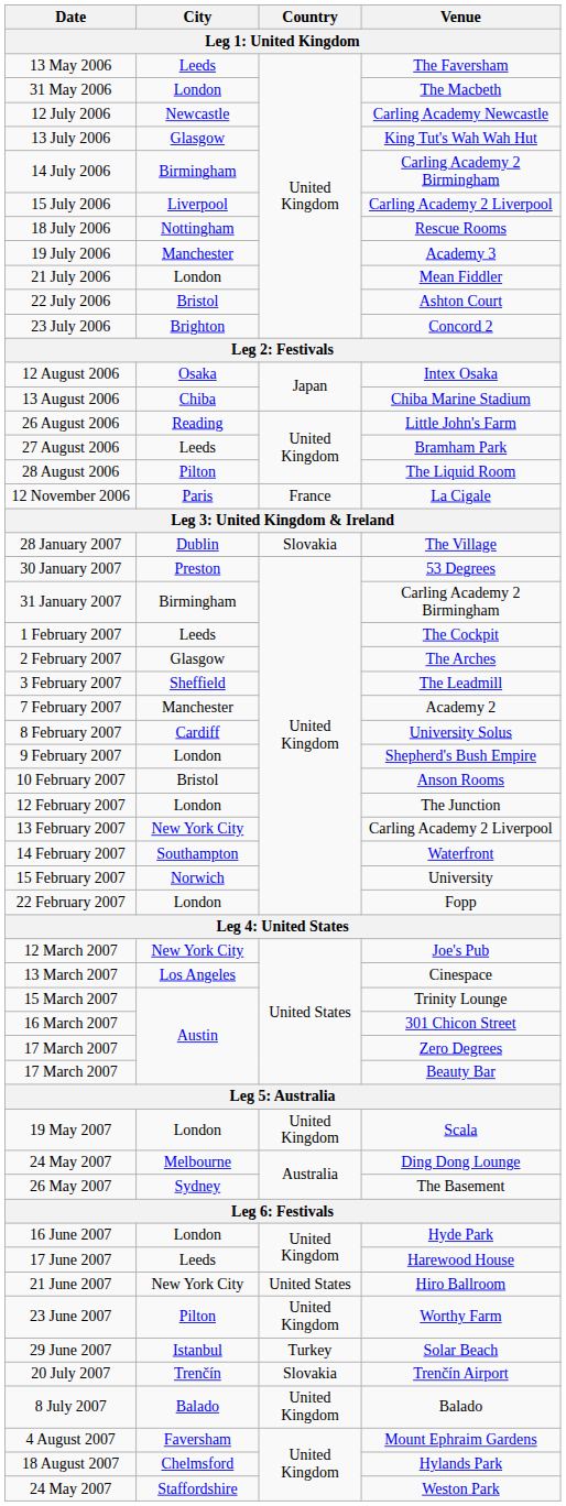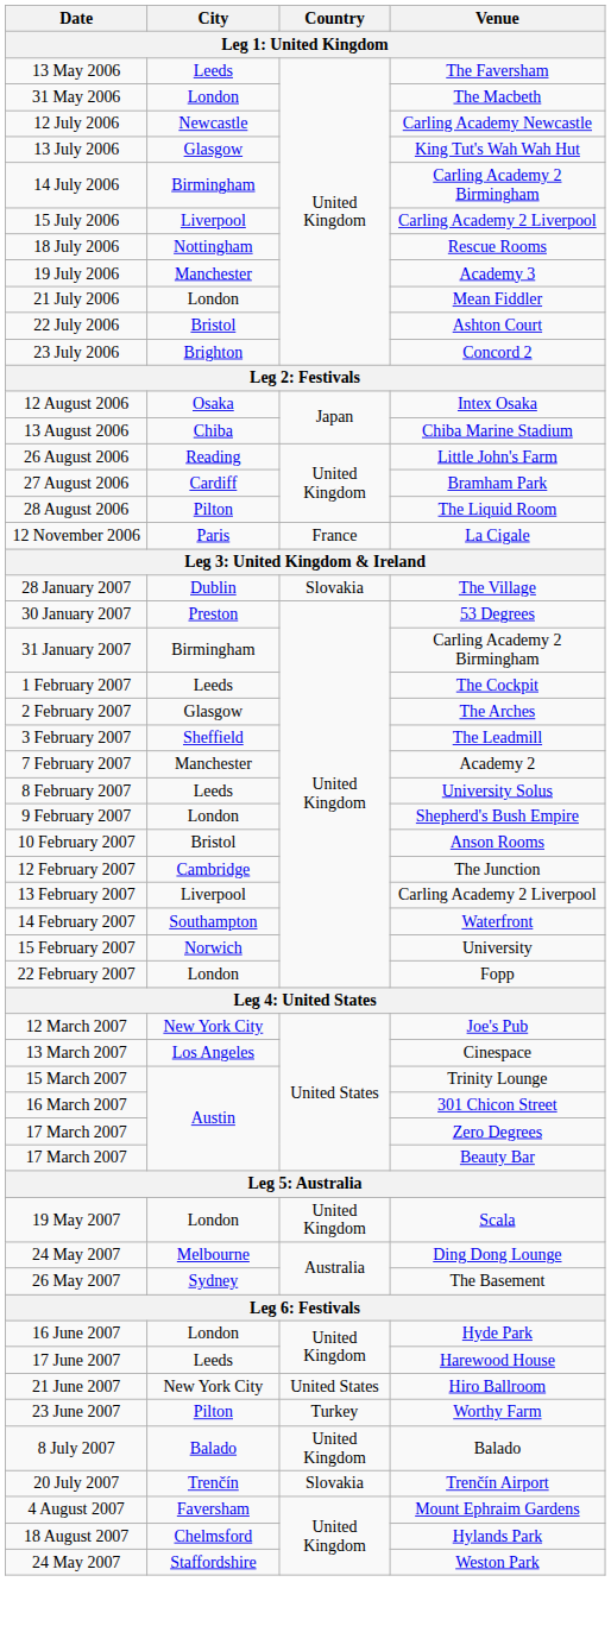27 August 2006 | City: Leeds -> Cardiff
8 February 2007 | City: Cardiff -> Leeds
12 February 2007 | City: London -> Cambridge
13 February 2007 | City: New York City -> Liverpool
23 June 2007 | Country: United Kingdom -> Turkey
- row: 29 June 2007 | Istanbul | Turkey | Solar Beach
rows swapped: 8 July 2007 <-> 20 July 2007
